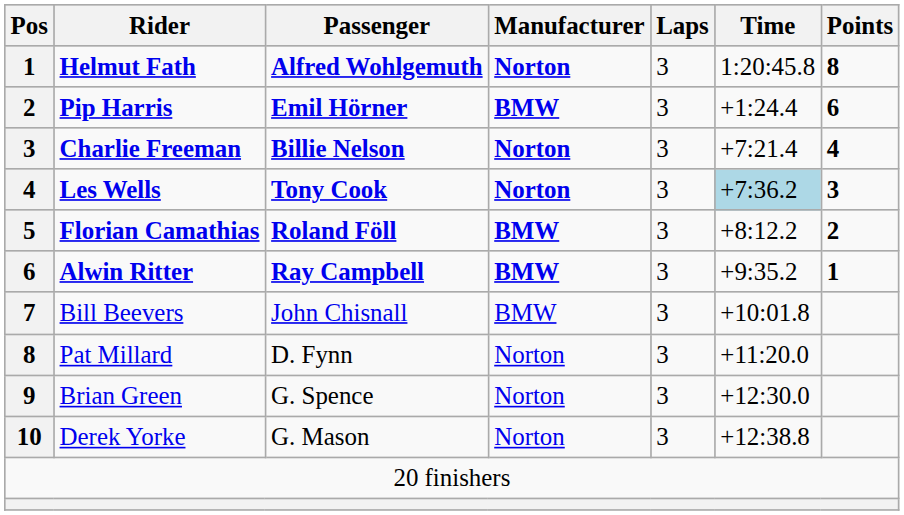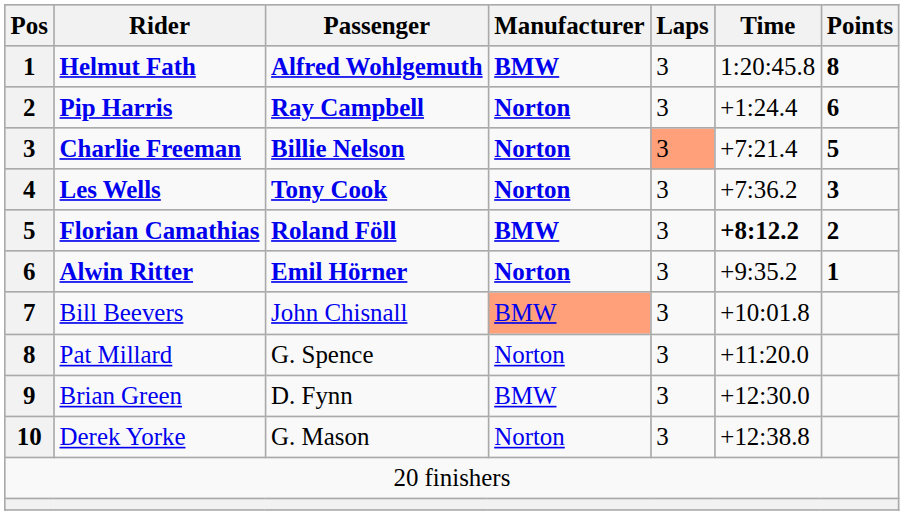Helmut Fath | Manufacturer: Norton -> BMW
Pip Harris | Passenger: Emil Hörner -> Ray Campbell
Pip Harris | Manufacturer: BMW -> Norton
Charlie Freeman | Laps: no background -> lightsalmon background
Charlie Freeman | Points: 4 -> 5
Les Wells | Time: lightblue background -> no background
Florian Camathias | Time: normal -> bold
Alwin Ritter | Passenger: Ray Campbell -> Emil Hörner
Alwin Ritter | Manufacturer: BMW -> Norton
Bill Beevers | Manufacturer: no background -> lightsalmon background
Pat Millard | Passenger: D. Fynn -> G. Spence
Brian Green | Passenger: G. Spence -> D. Fynn
Brian Green | Manufacturer: Norton -> BMW
